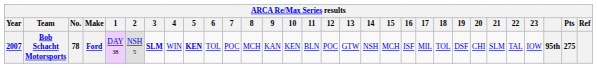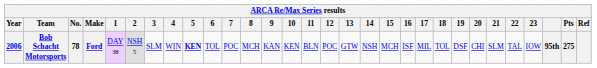Bob Schacht Motorsports | Year: 2007 -> 2006
Bob Schacht Motorsports | 3: bold -> normal
